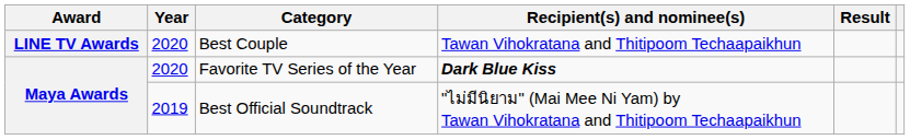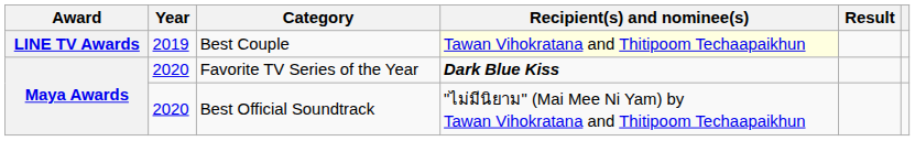Best Couple | Year: 2020 -> 2019
Best Couple | Recipient(s) and nominee(s): no background -> lightyellow background
Best Official Soundtrack | Year: 2019 -> 2020
